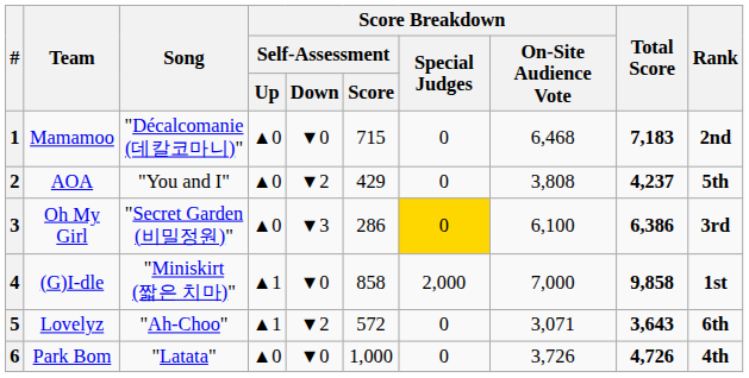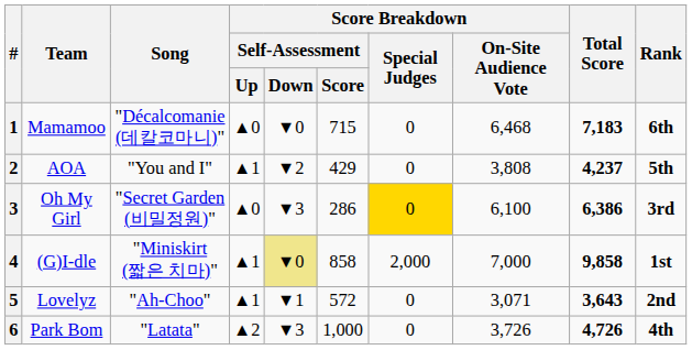1 | Rank: 2nd -> 6th
2 | Score Breakdown / Self-Assessment / Up: ▲0 -> ▲1
4 | Score Breakdown / Self-Assessment / Down: no background -> khaki background
5 | Score Breakdown / Self-Assessment / Down: ▼2 -> ▼1
5 | Rank: 6th -> 2nd
6 | Score Breakdown / Self-Assessment / Up: ▲0 -> ▲2
6 | Score Breakdown / Self-Assessment / Down: ▼0 -> ▼3
